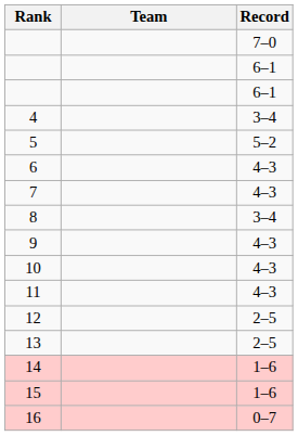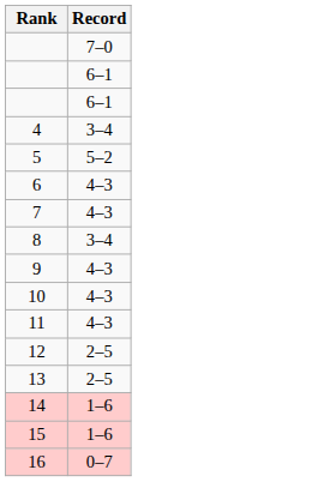- column: Team
